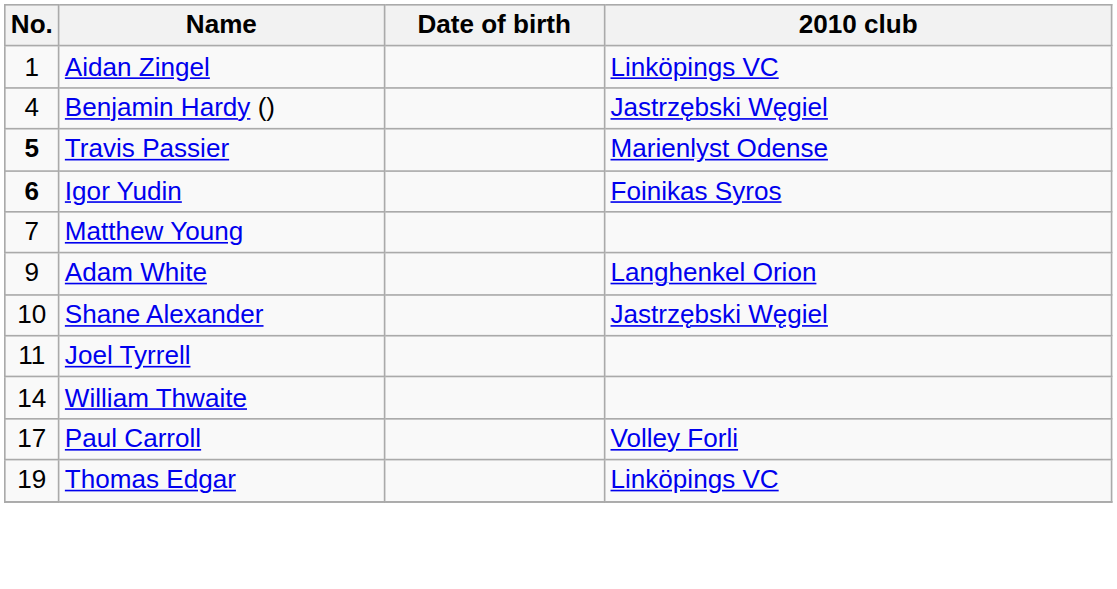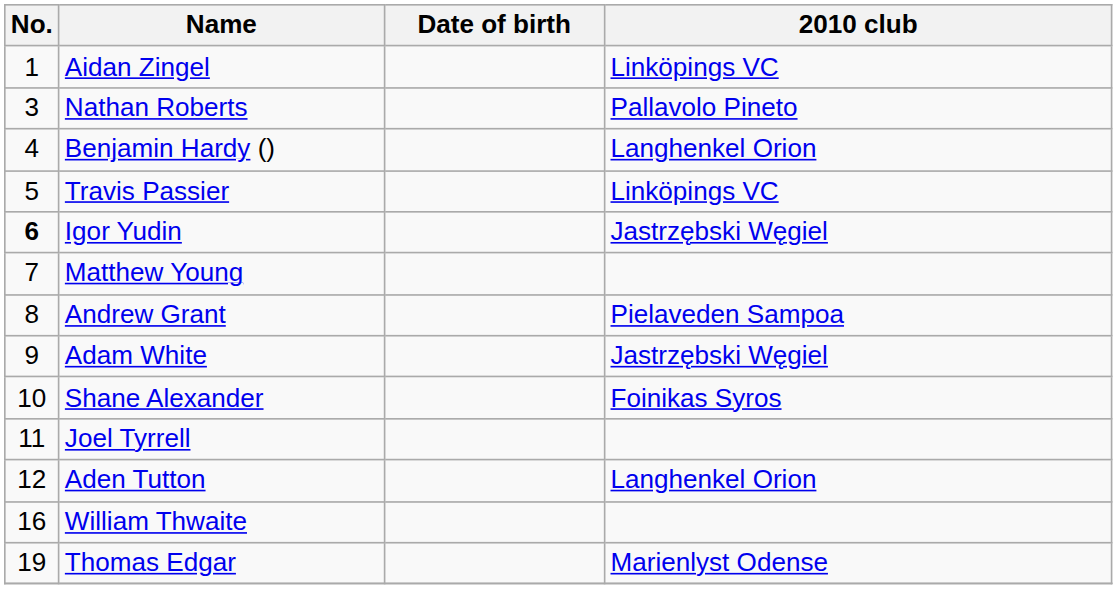+ row: 3 | Nathan Roberts | Pallavolo Pineto
Benjamin Hardy () | 2010 club: Jastrzębski Węgiel -> Langhenkel Orion
Travis Passier | No.: bold -> normal
Travis Passier | 2010 club: Marienlyst Odense -> Linköpings VC
Igor Yudin | 2010 club: Foinikas Syros -> Jastrzębski Węgiel
+ row: 8 | Andrew Grant | Pielaveden Sampoa
Adam White | 2010 club: Langhenkel Orion -> Jastrzębski Węgiel
Shane Alexander | 2010 club: Jastrzębski Węgiel -> Foinikas Syros
+ row: 12 | Aden Tutton | Langhenkel Orion
William Thwaite | No.: 14 -> 16
- row: 17 | Paul Carroll | Volley Forli
Thomas Edgar | 2010 club: Linköpings VC -> Marienlyst Odense
